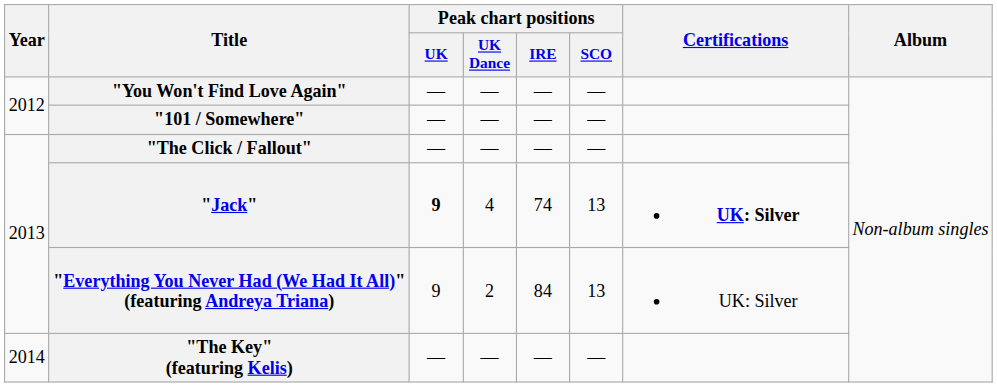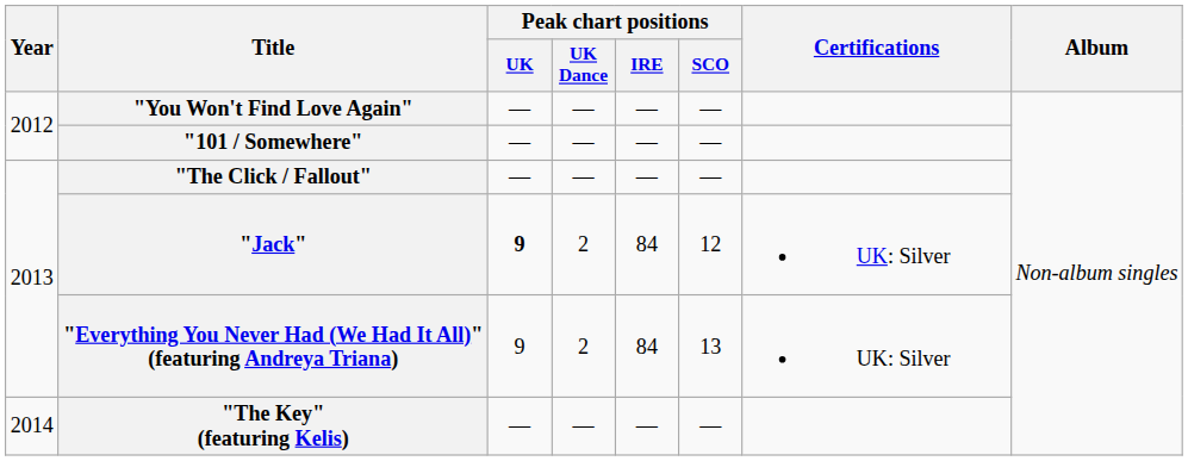"Jack" | Peak chart positions / UK Dance: 4 -> 2
"Jack" | Peak chart positions / IRE: 74 -> 84
"Jack" | Peak chart positions / SCO: 13 -> 12
"Jack" | Certifications: bold -> normal
